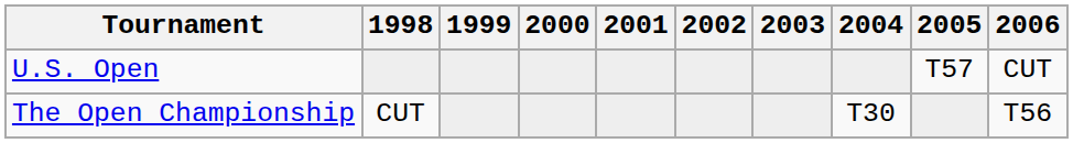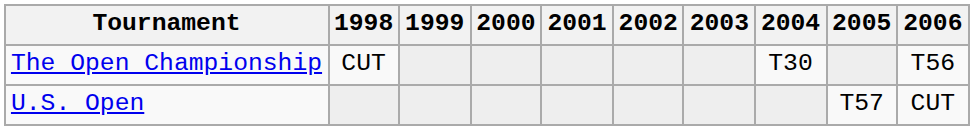rows swapped: U.S. Open <-> The Open Championship
